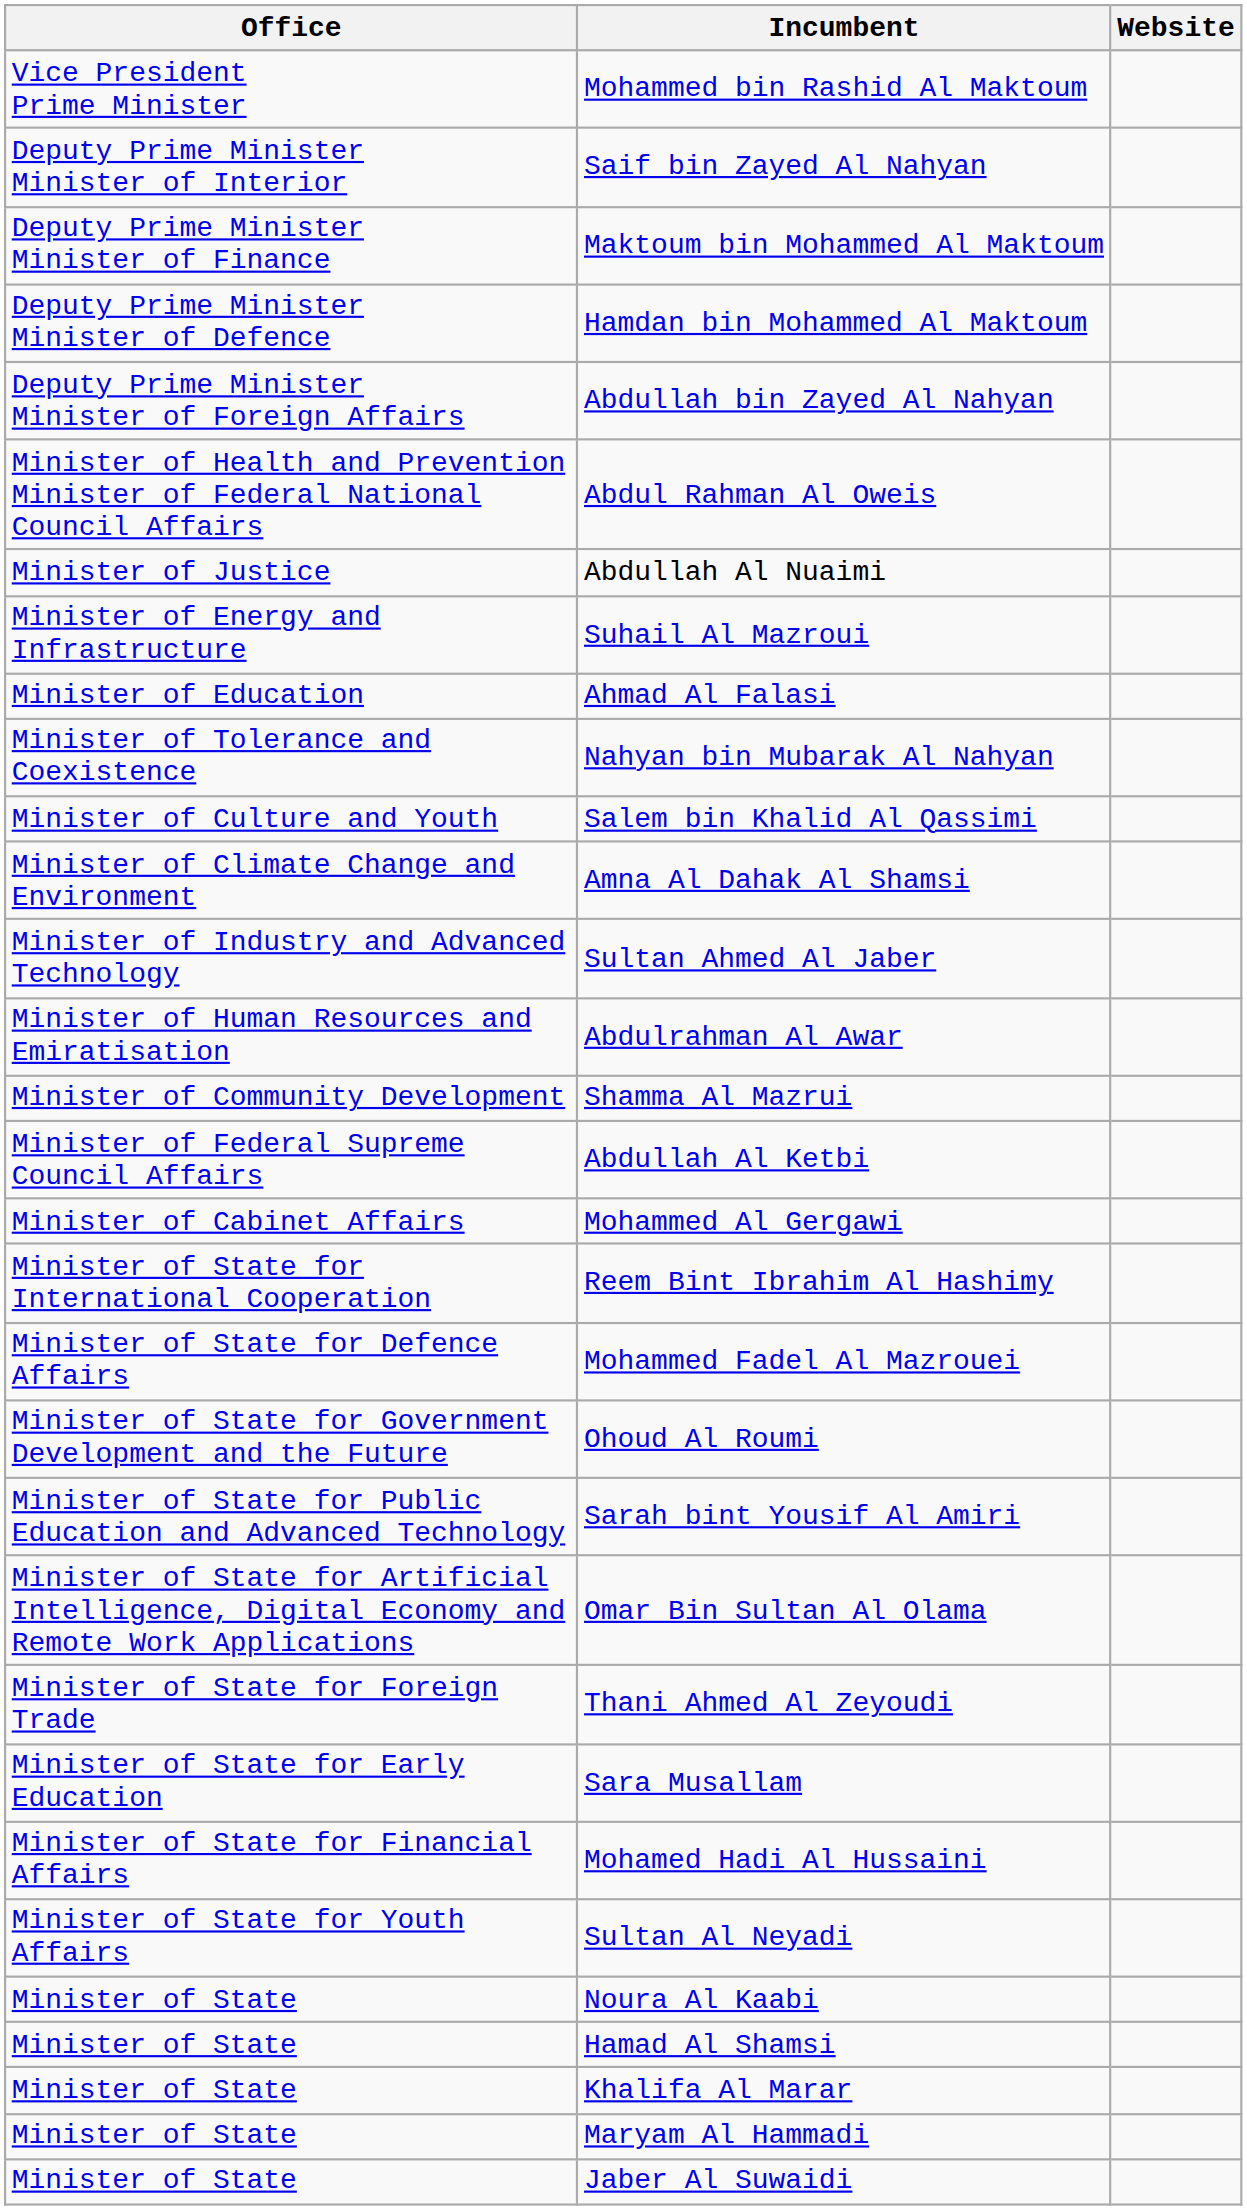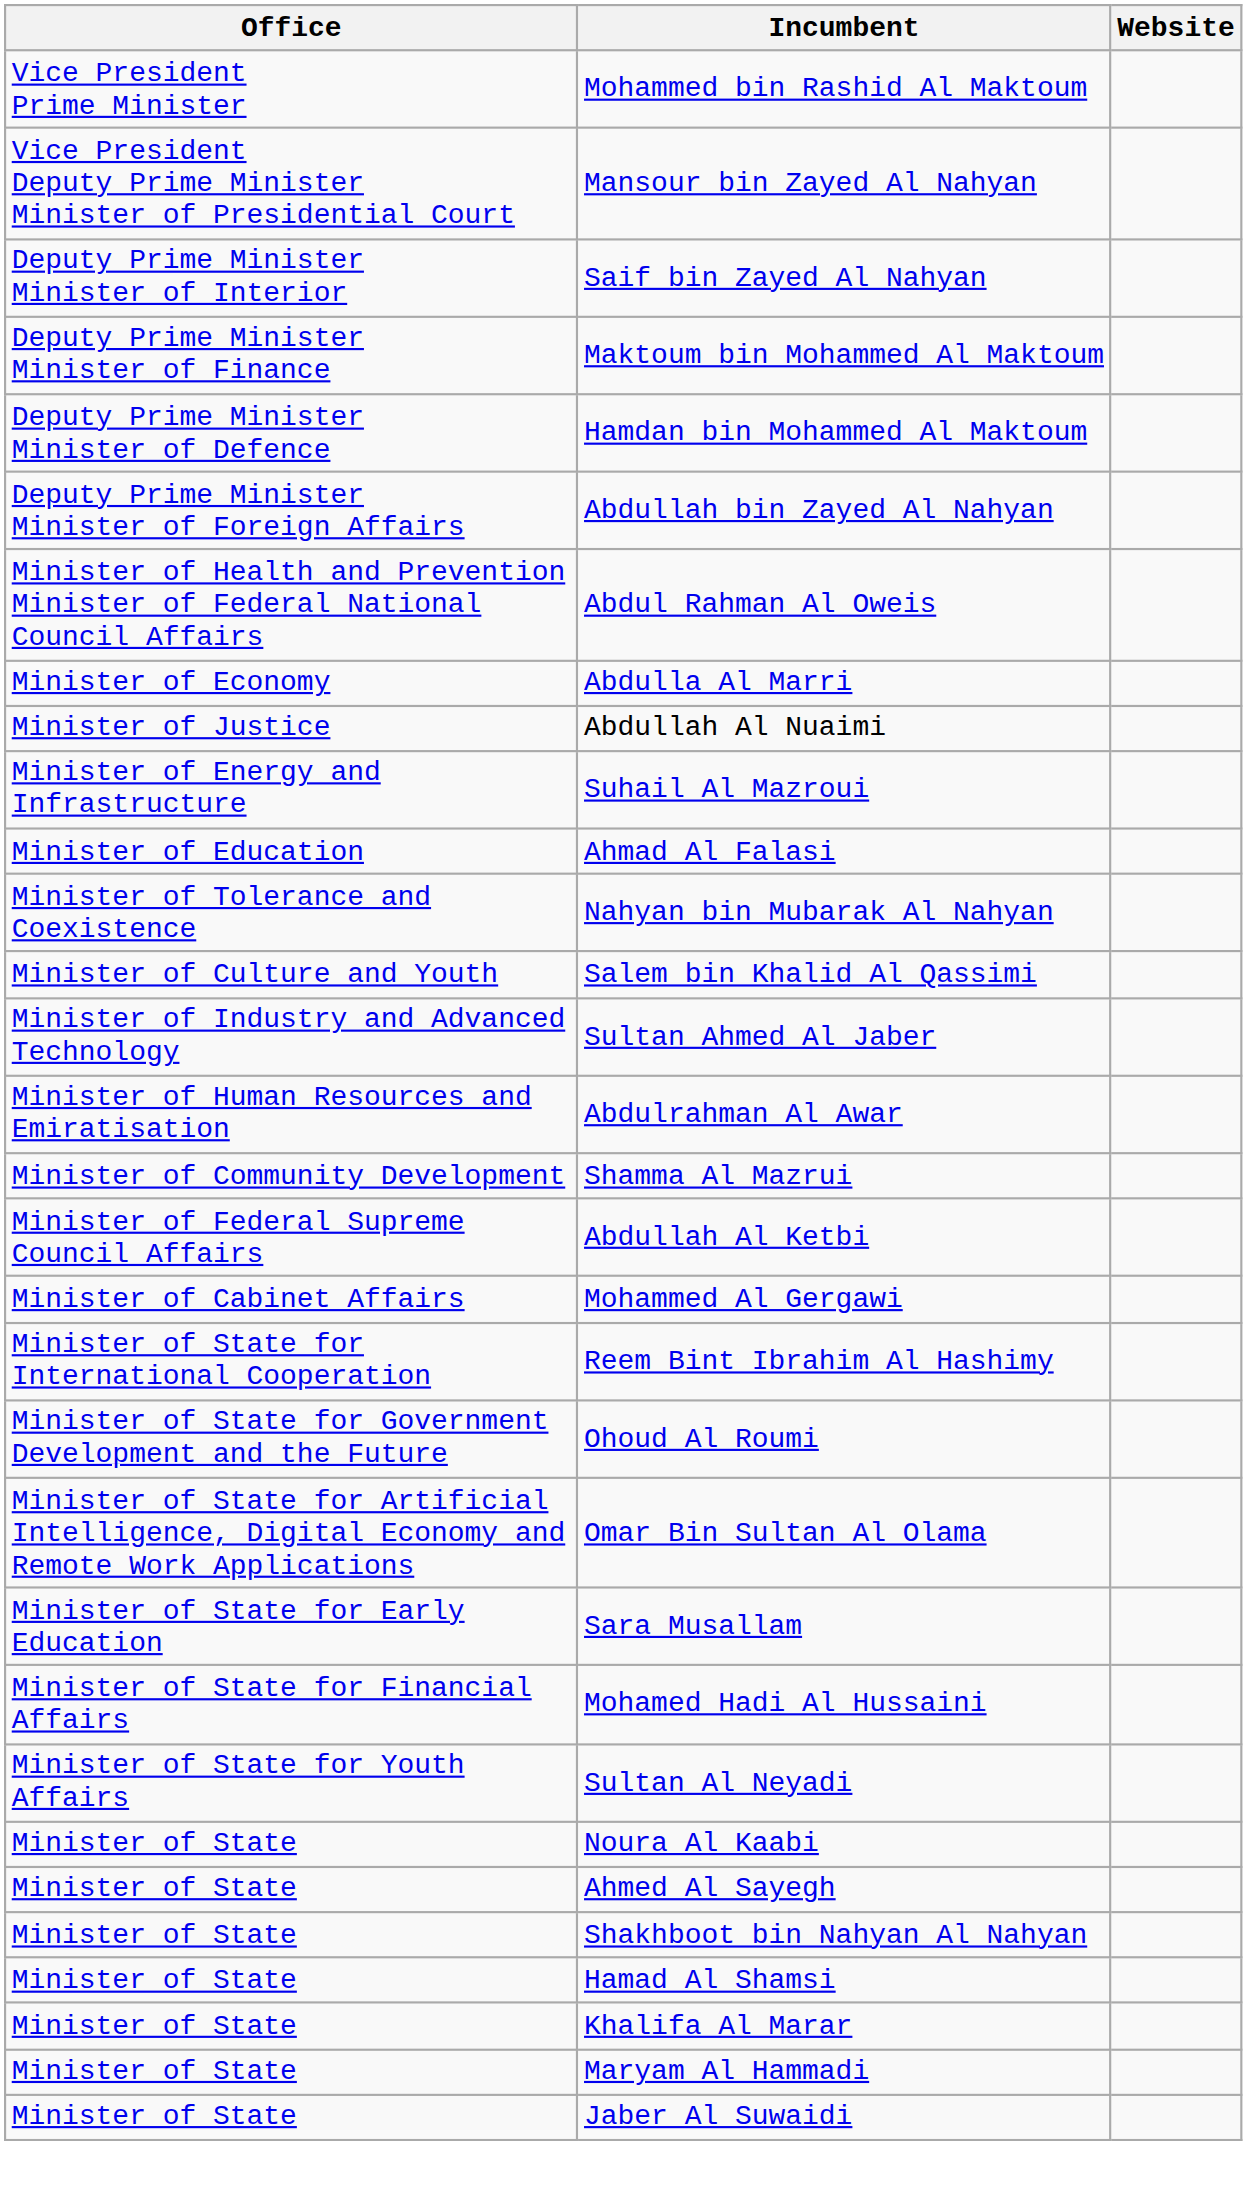+ row: Vice President Deputy Prime Minister Minister of Presidential Court | Mansour bin Zayed Al Nahyan
+ row: Minister of Economy | Abdulla Al Marri
- row: Minister of Climate Change and Environment | Amna Al Dahak Al Shamsi
- row: Minister of State for Defence Affairs | Mohammed Fadel Al Mazrouei
- row: Minister of State for Public Education and Advanced Technology | Sarah bint Yousif Al Amiri
- row: Minister of State for Foreign Trade | Thani Ahmed Al Zeyoudi
+ row: Minister of State | Ahmed Al Sayegh
+ row: Minister of State | Shakhboot bin Nahyan Al Nahyan
